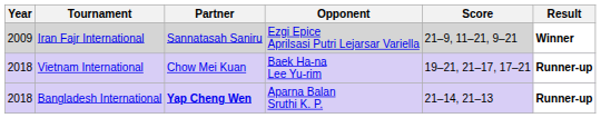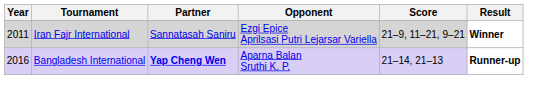Iran Fajr International | Year: 2009 -> 2011
- row: 2018 | Vietnam International | Chow Mei Kuan | Baek Ha-na Lee Yu-rim | 19–21, 21–17, 17–21 | Runner-up
Bangladesh International | Year: 2018 -> 2016
